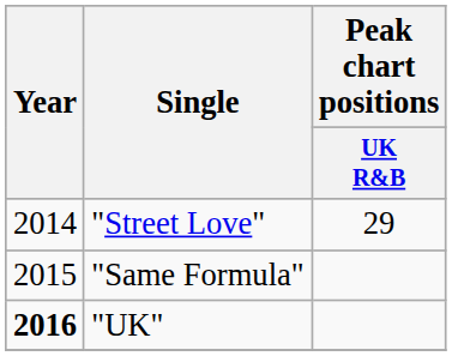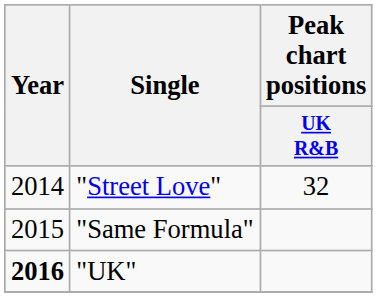"Street Love" | Peak chart positions / UK R&B: 29 -> 32
